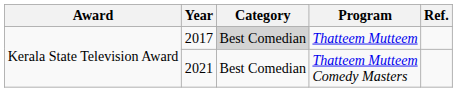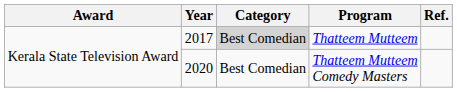Thatteem Mutteem Comedy Masters | Year: 2021 -> 2020
